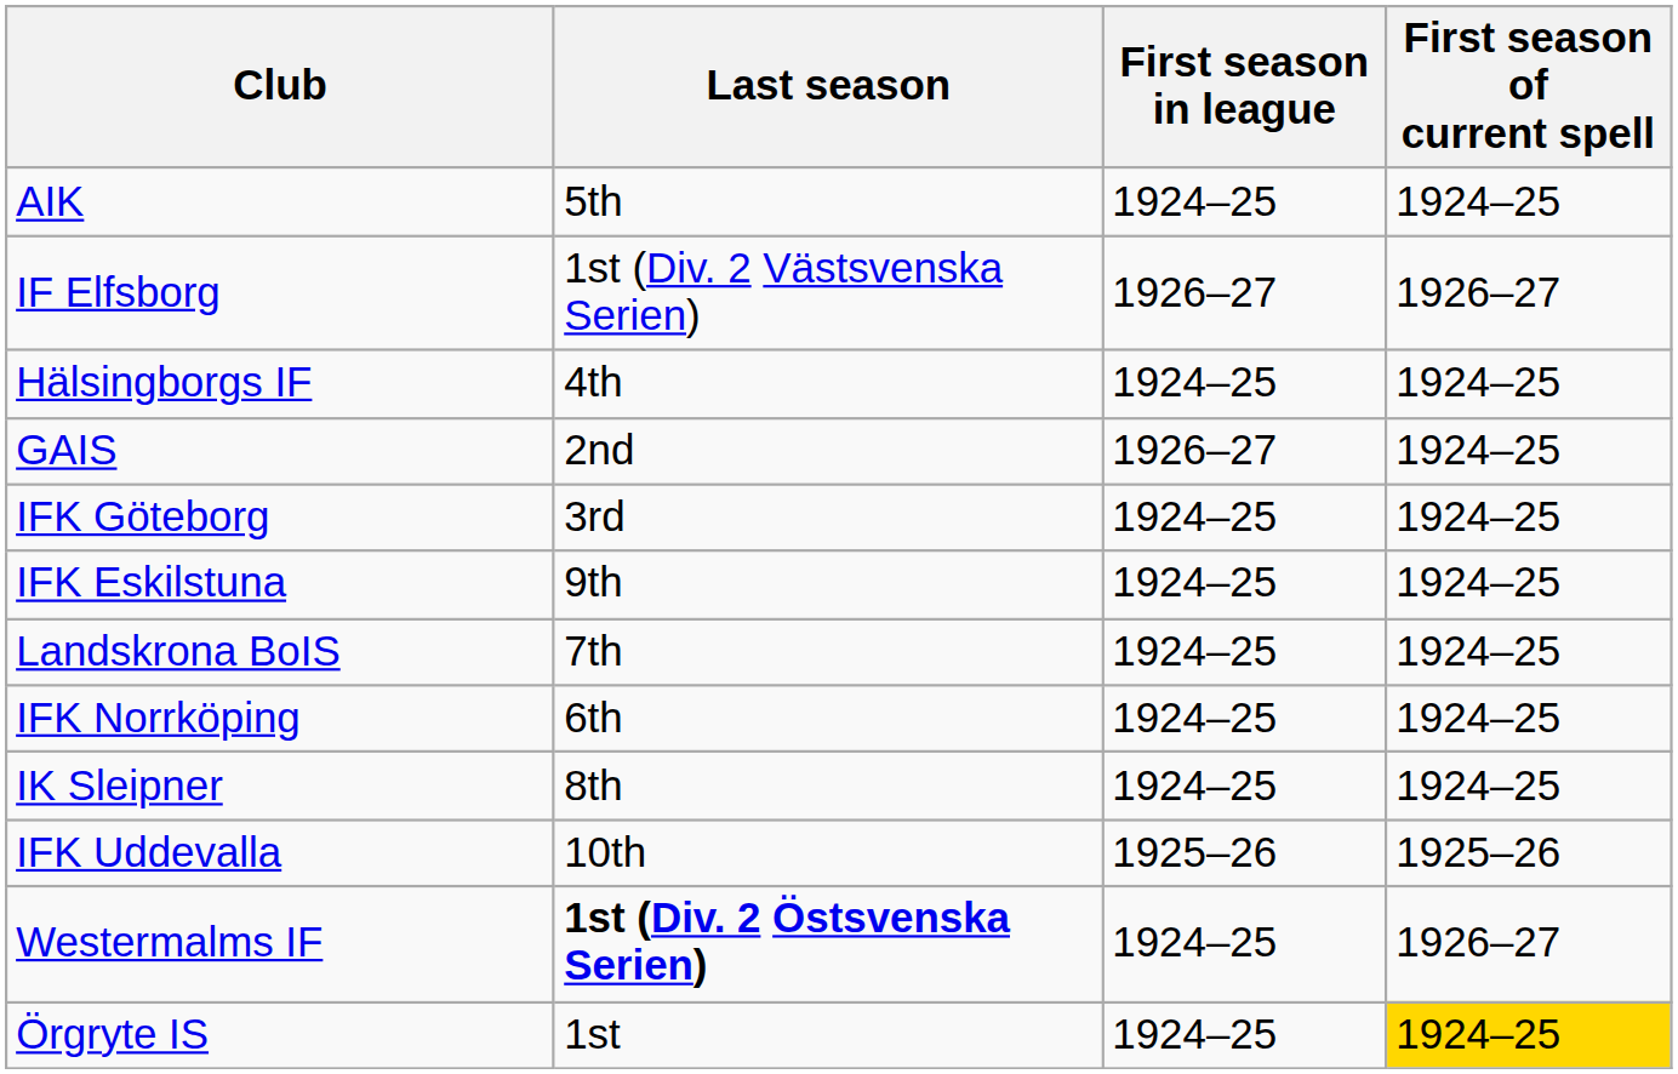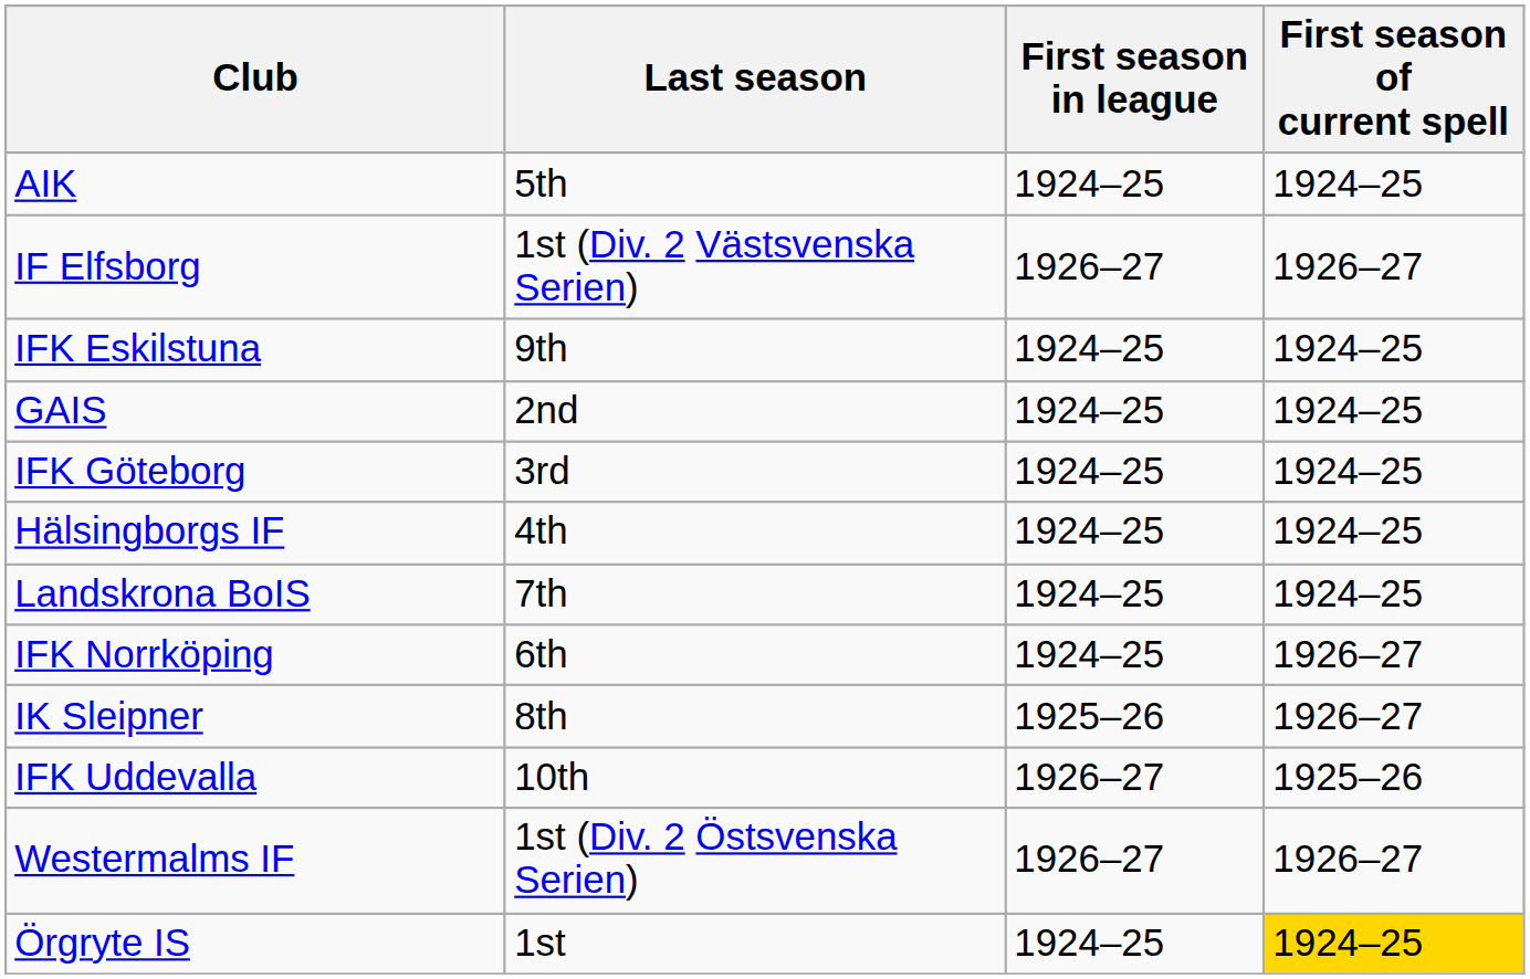rows swapped: IFK Eskilstuna <-> Hälsingborgs IF
GAIS | First season in league: 1926–27 -> 1924–25
IFK Norrköping | First season of current spell: 1924–25 -> 1926–27
IK Sleipner | First season in league: 1924–25 -> 1925–26
IK Sleipner | First season of current spell: 1924–25 -> 1926–27
IFK Uddevalla | First season in league: 1925–26 -> 1926–27
Westermalms IF | Last season: bold -> normal
Westermalms IF | First season in league: 1924–25 -> 1926–27
